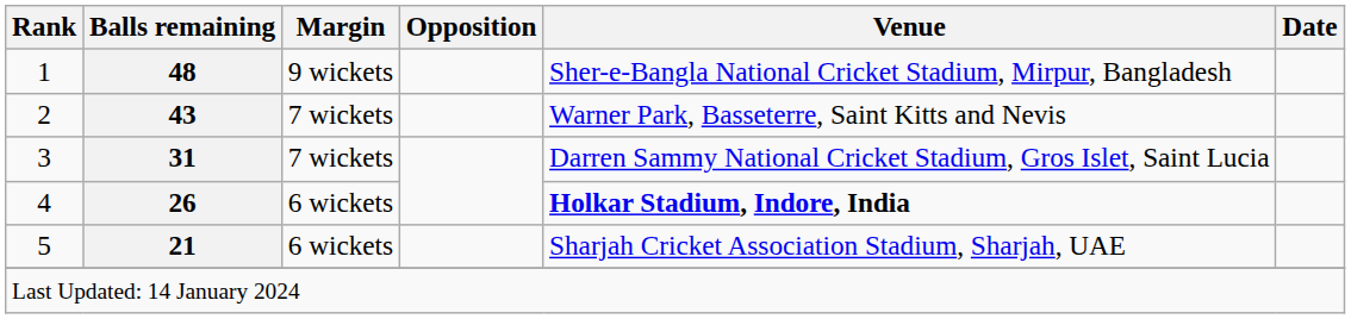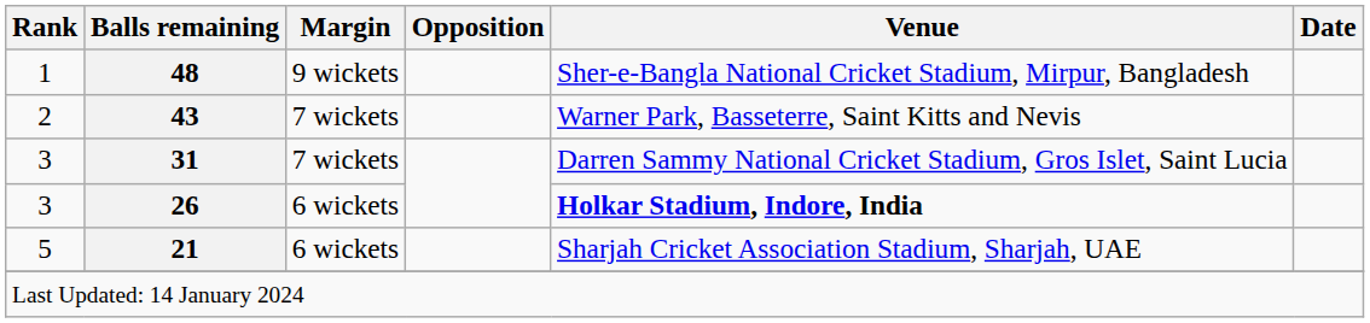26 | Rank: 4 -> 3
